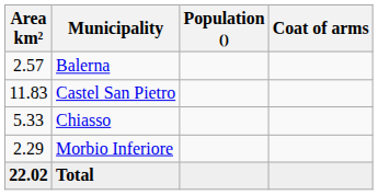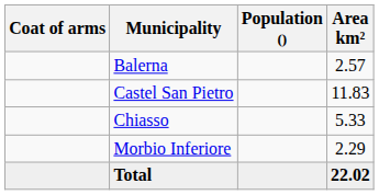columns swapped: Coat of arms <-> Area km²
